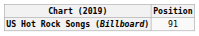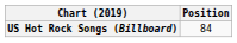US Hot Rock Songs (Billboard) | Position: 91 -> 84
